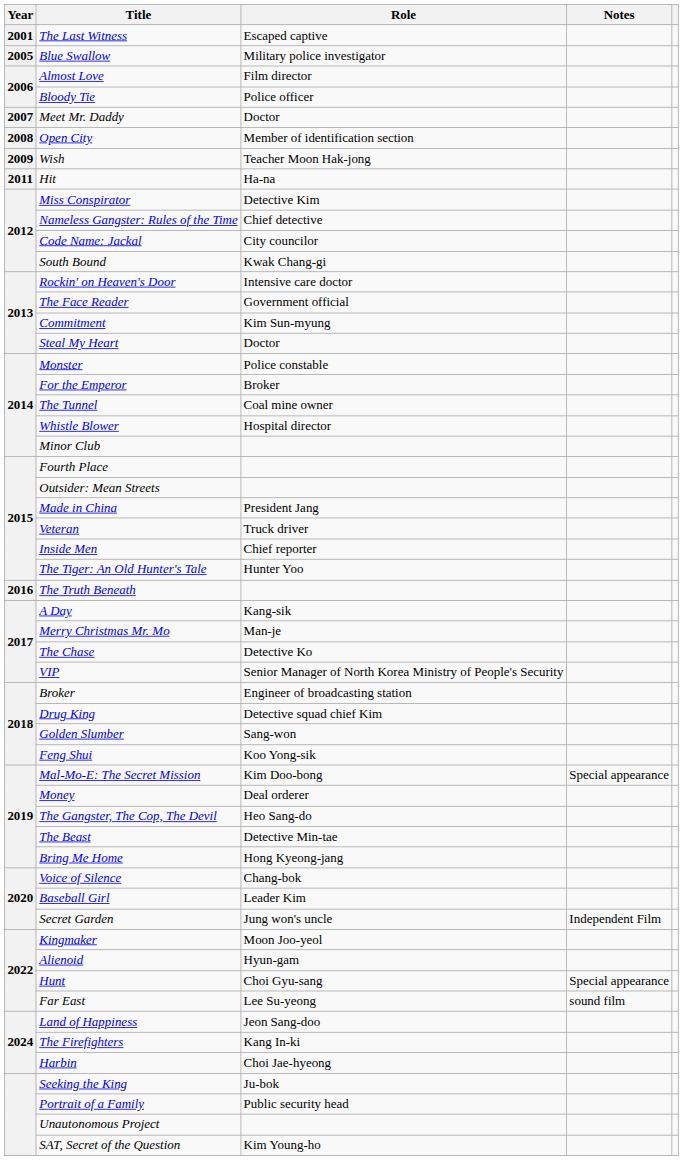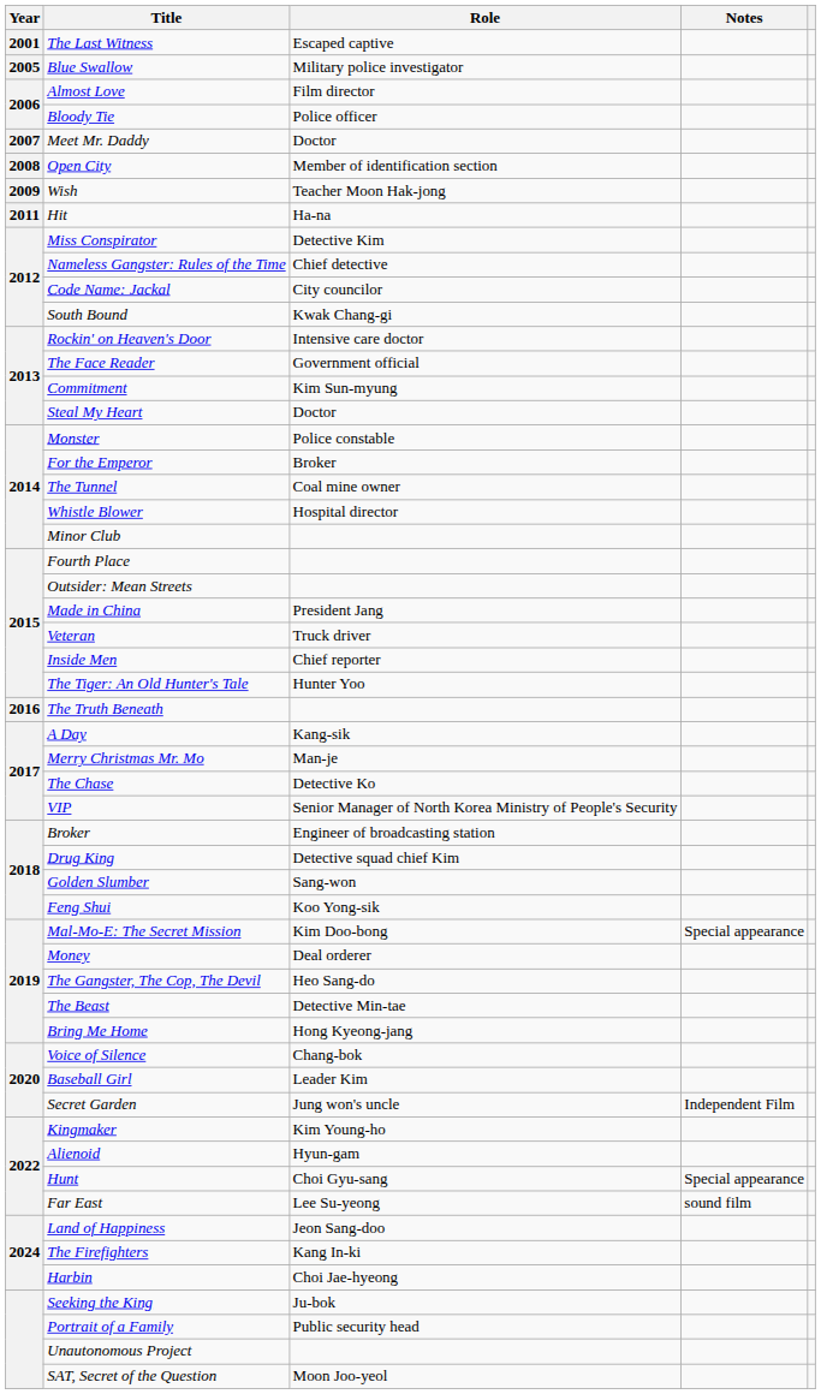Kingmaker | Role: Moon Joo-yeol -> Kim Young-ho
SAT, Secret of the Question | Role: Kim Young-ho -> Moon Joo-yeol
